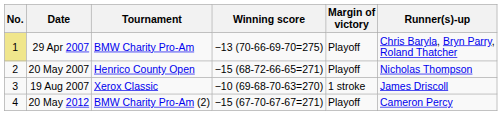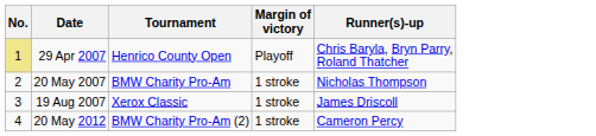- column: Winning score | −13 (70-66-69-70=275) | −15 (68-72-66-65=271) | −10 (69-68-70-63=270) | −15 (67-70-67-67=271)
29 Apr 2007 | Tournament: BMW Charity Pro-Am -> Henrico County Open
20 May 2007 | Tournament: Henrico County Open -> BMW Charity Pro-Am
20 May 2007 | Margin of victory: Playoff -> 1 stroke
20 May 2012 | Margin of victory: Playoff -> 1 stroke
